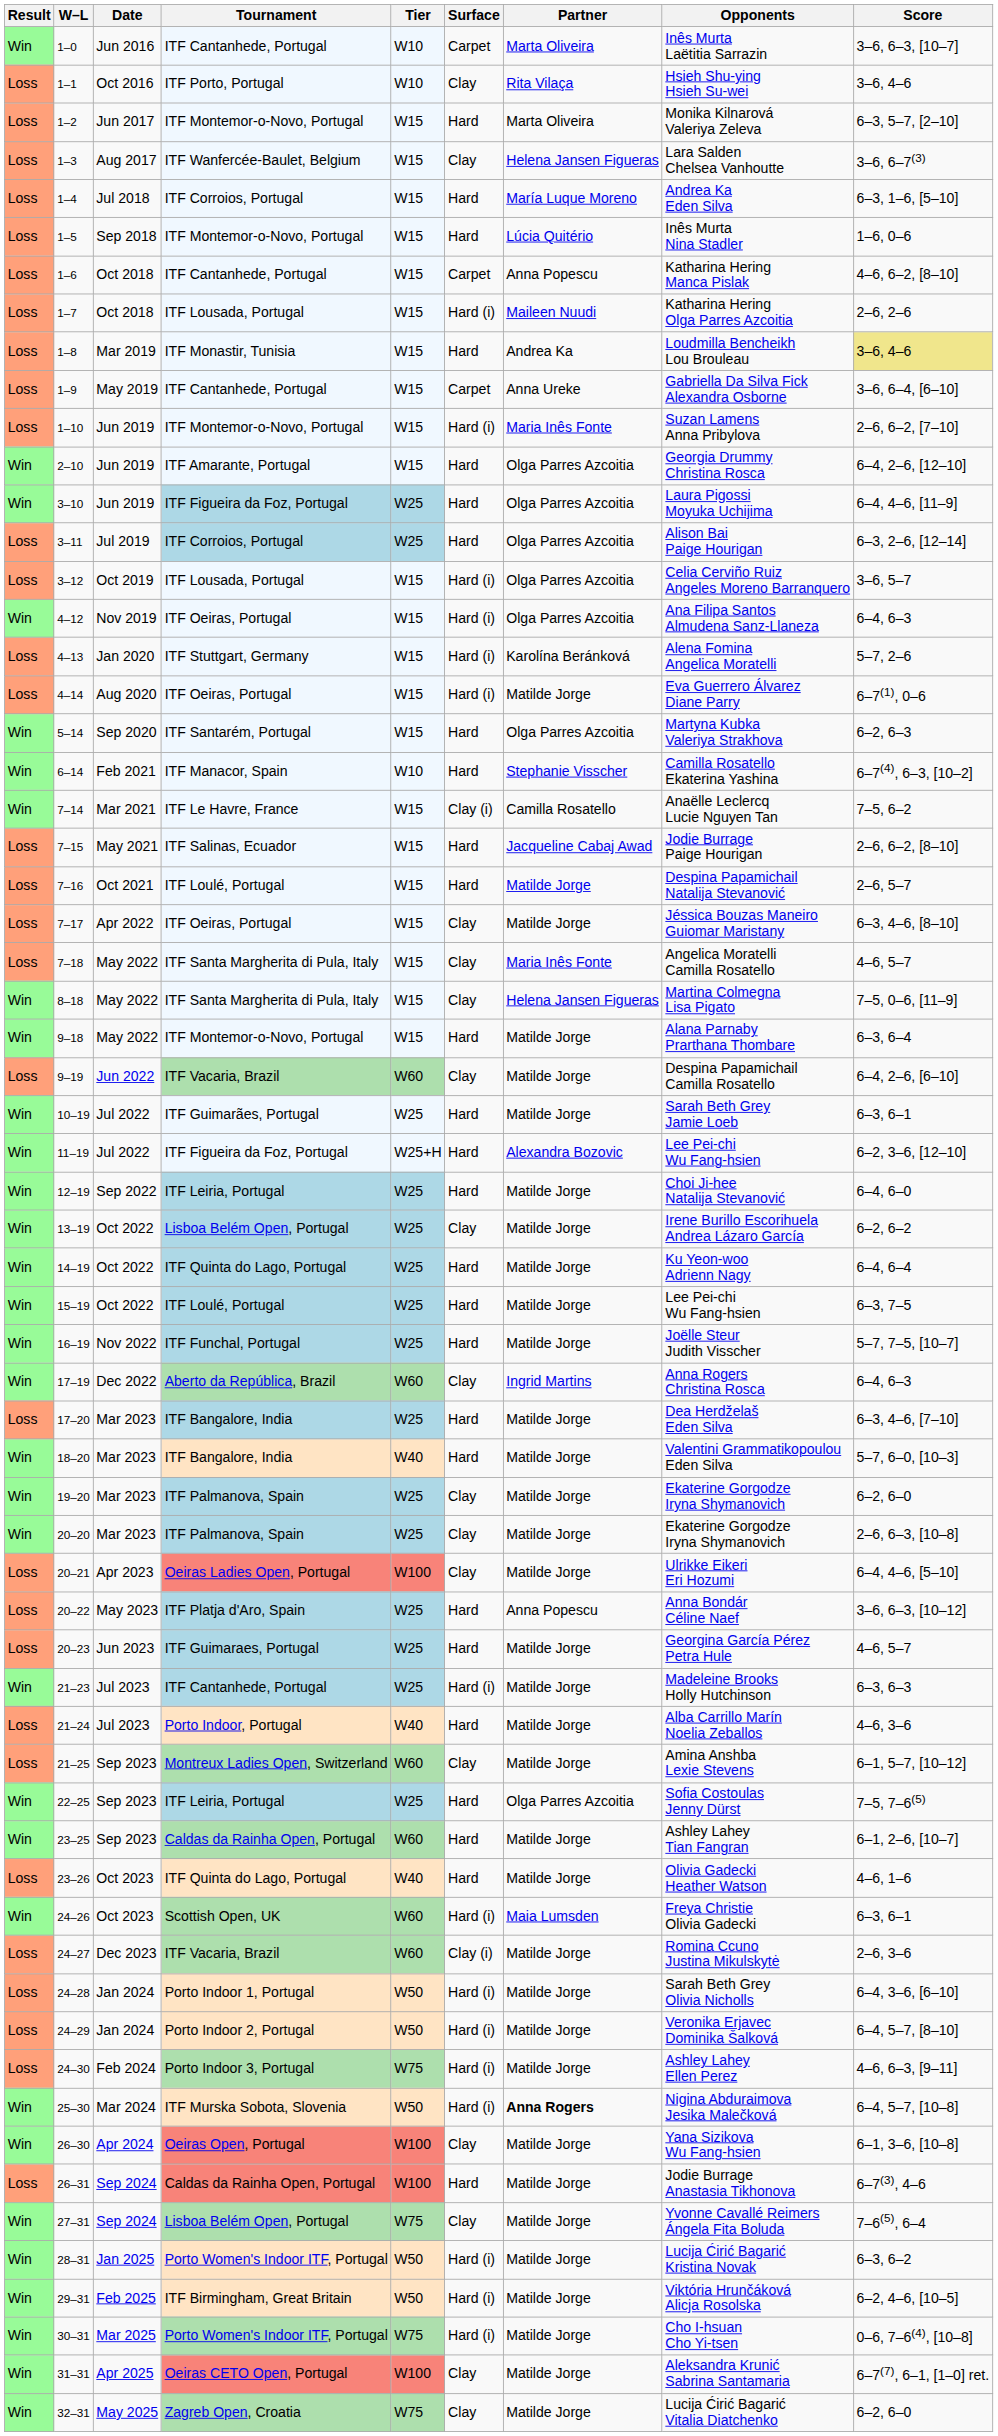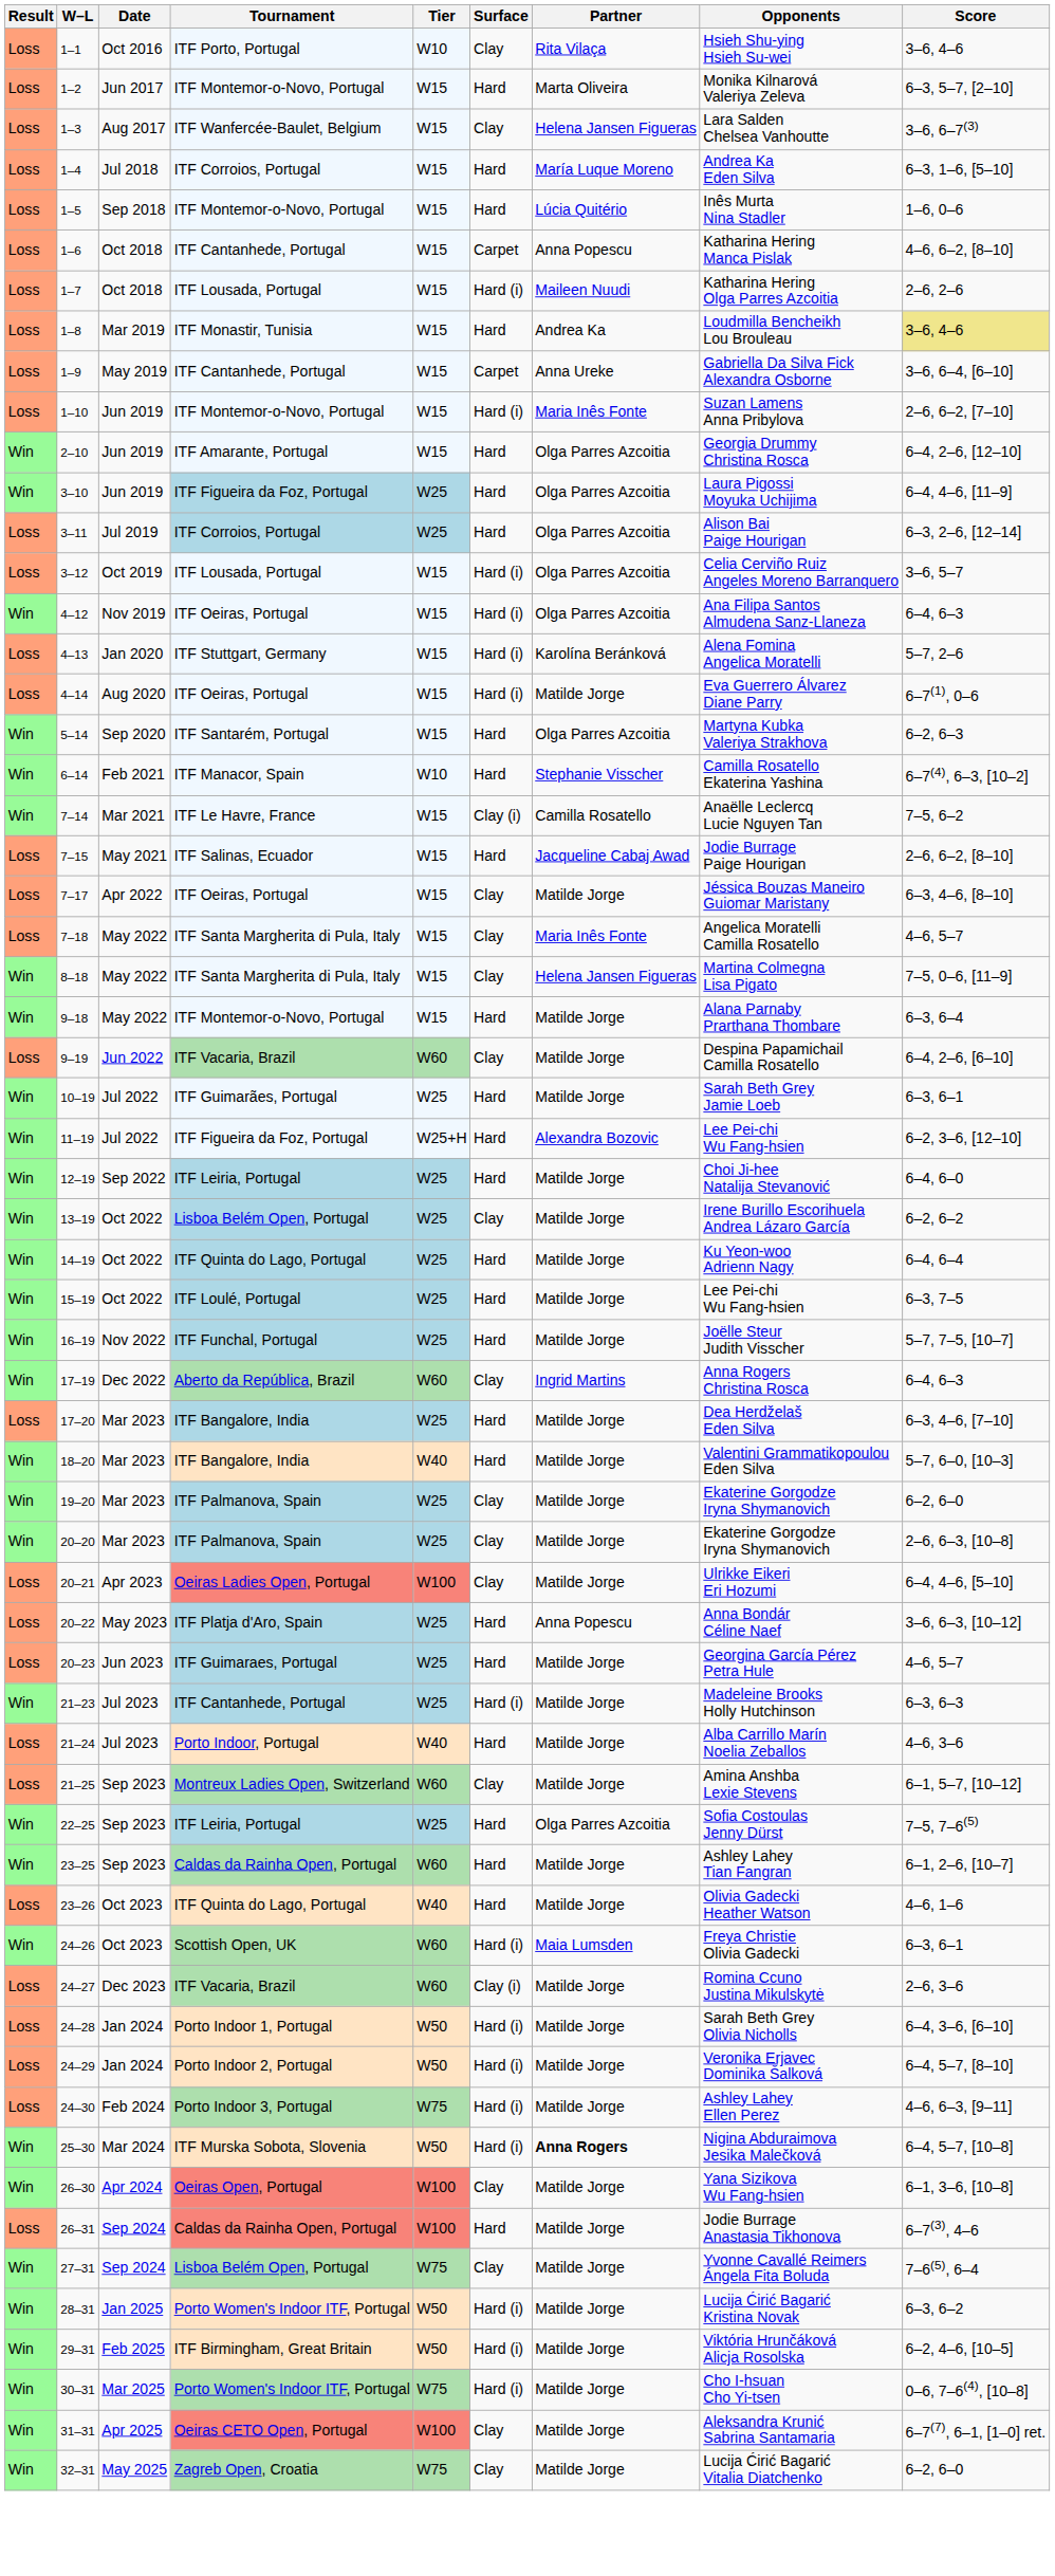- row: Win | 1–0 | Jun 2016 | ITF Cantanhede, Portugal | W10 | Carpet | Marta Oliveira | Inês Murta Laëtitia Sarrazin | 3–6, 6–3, [10–7]
- row: Loss | 7–16 | Oct 2021 | ITF Loulé, Portugal | W15 | Hard | Matilde Jorge | Despina Papamichail Natalija Stevanović | 2–6, 5–7
